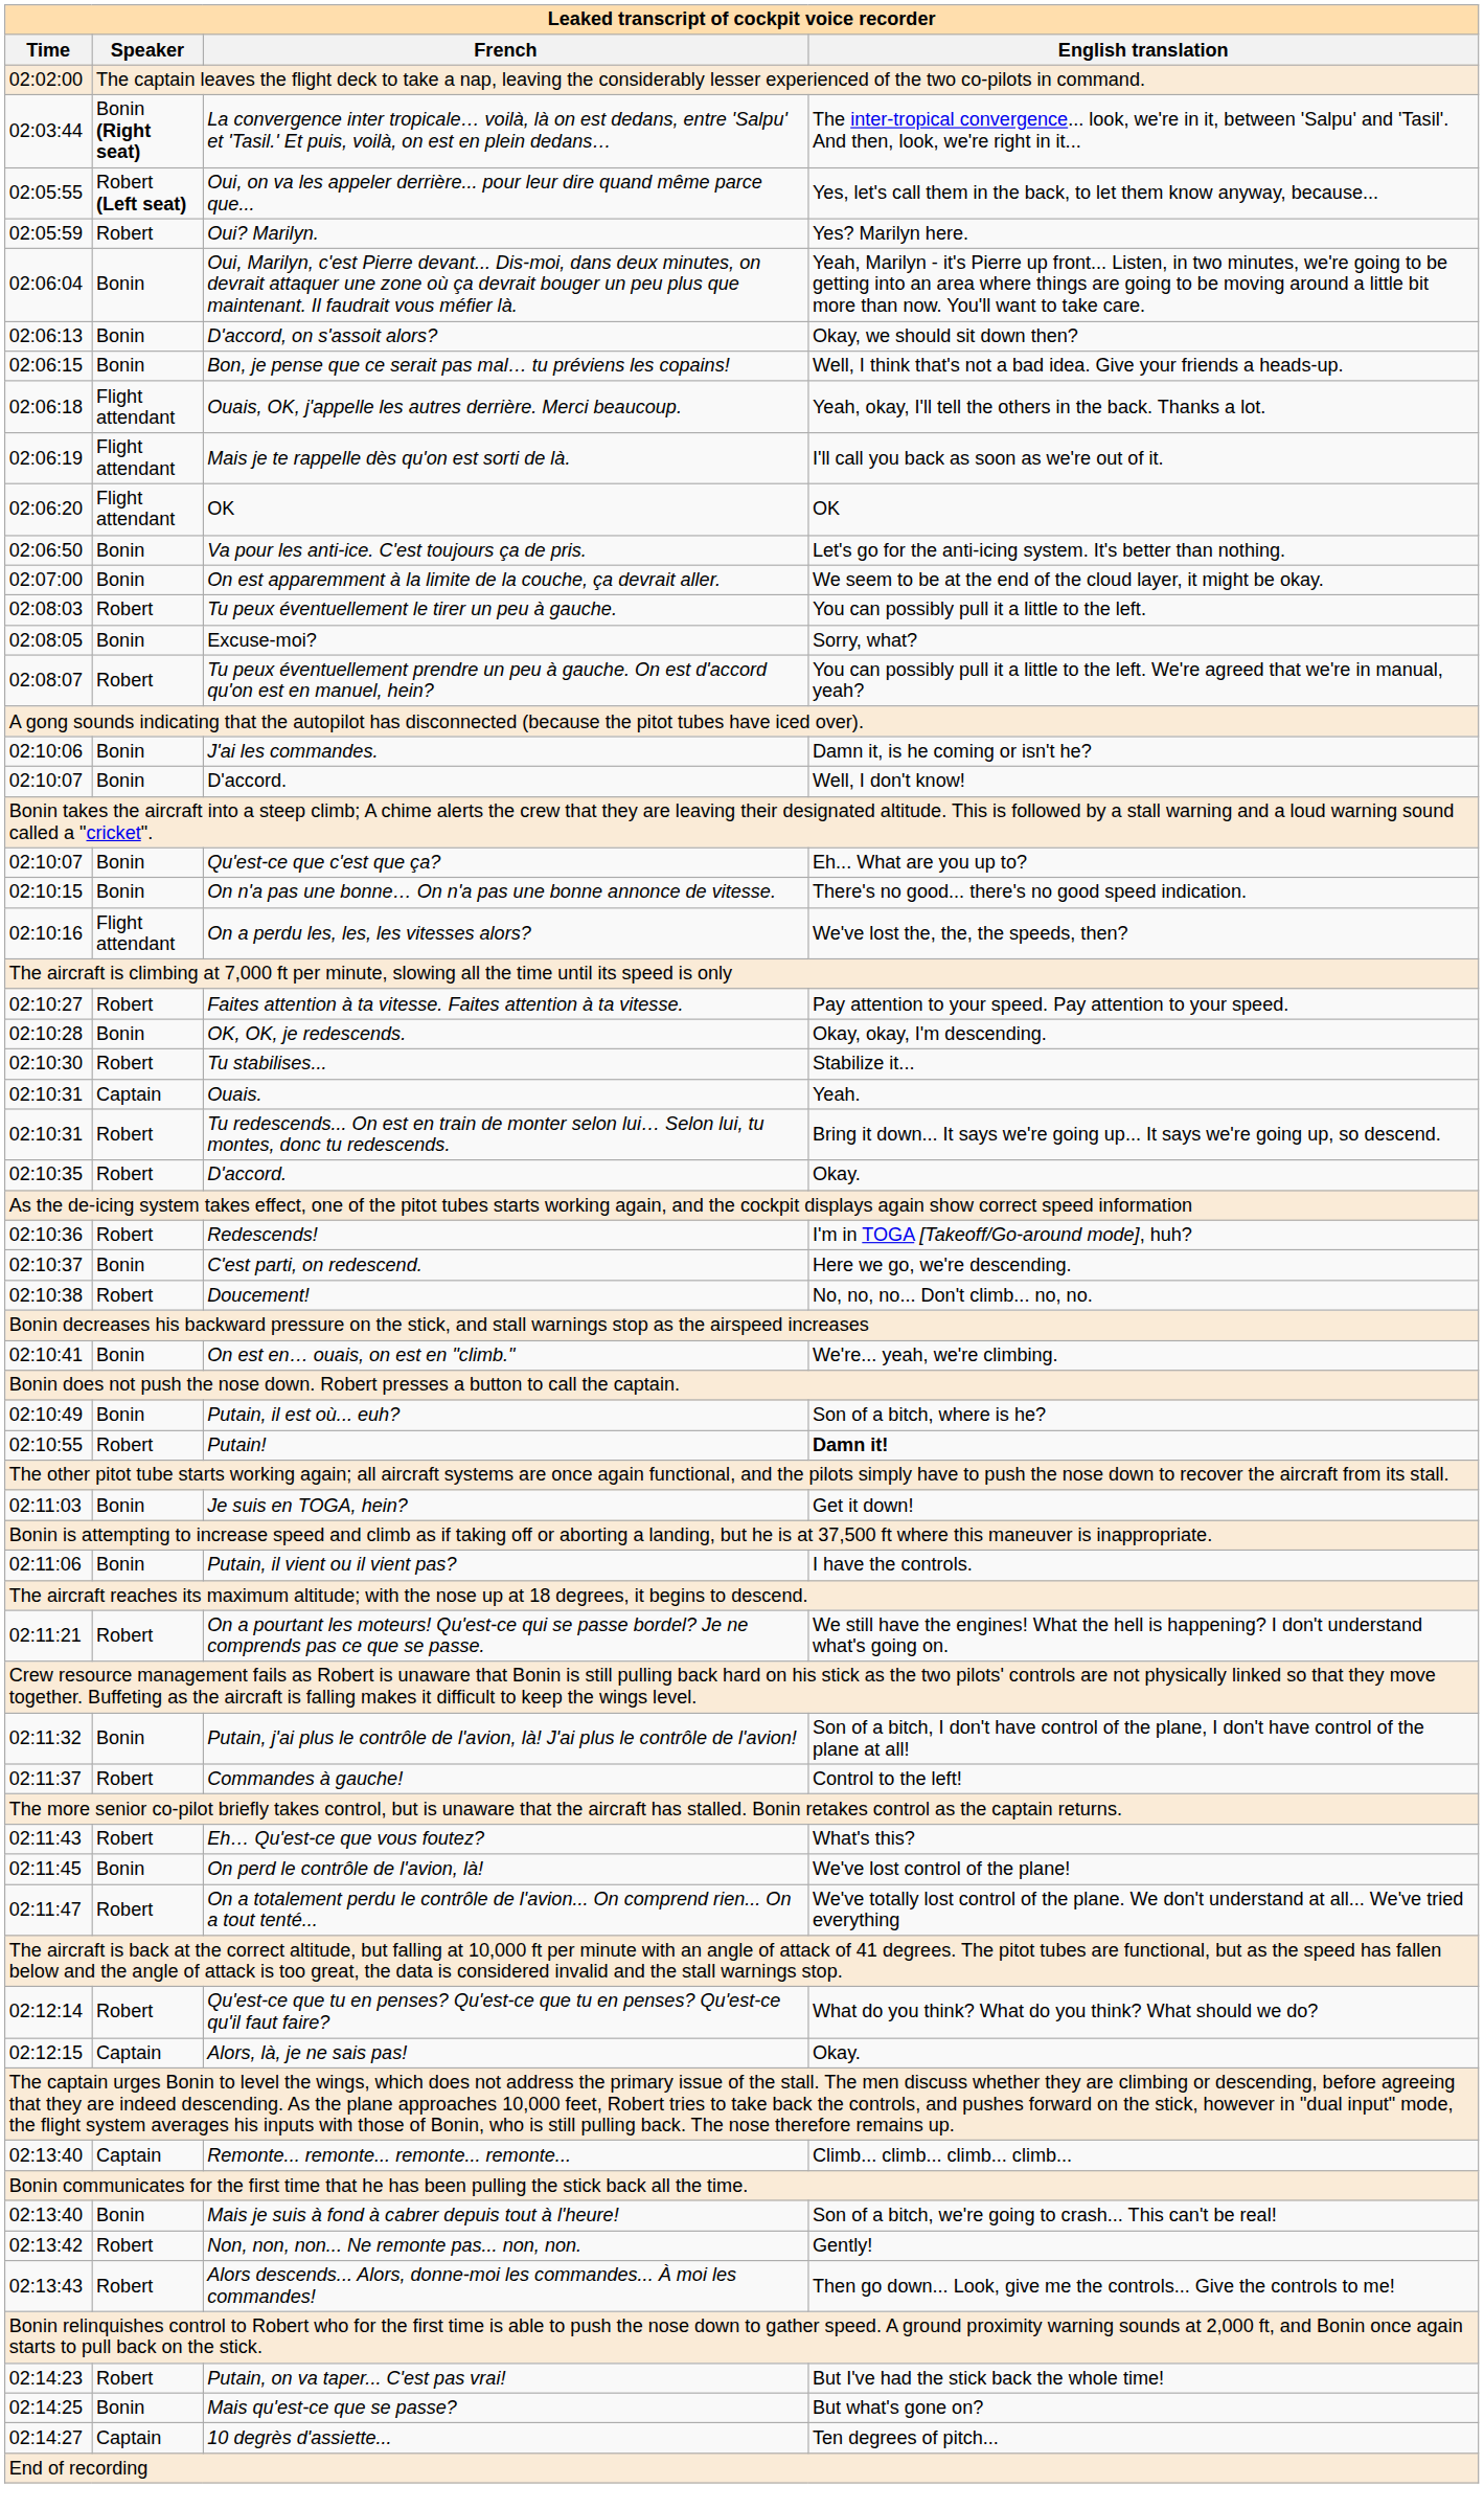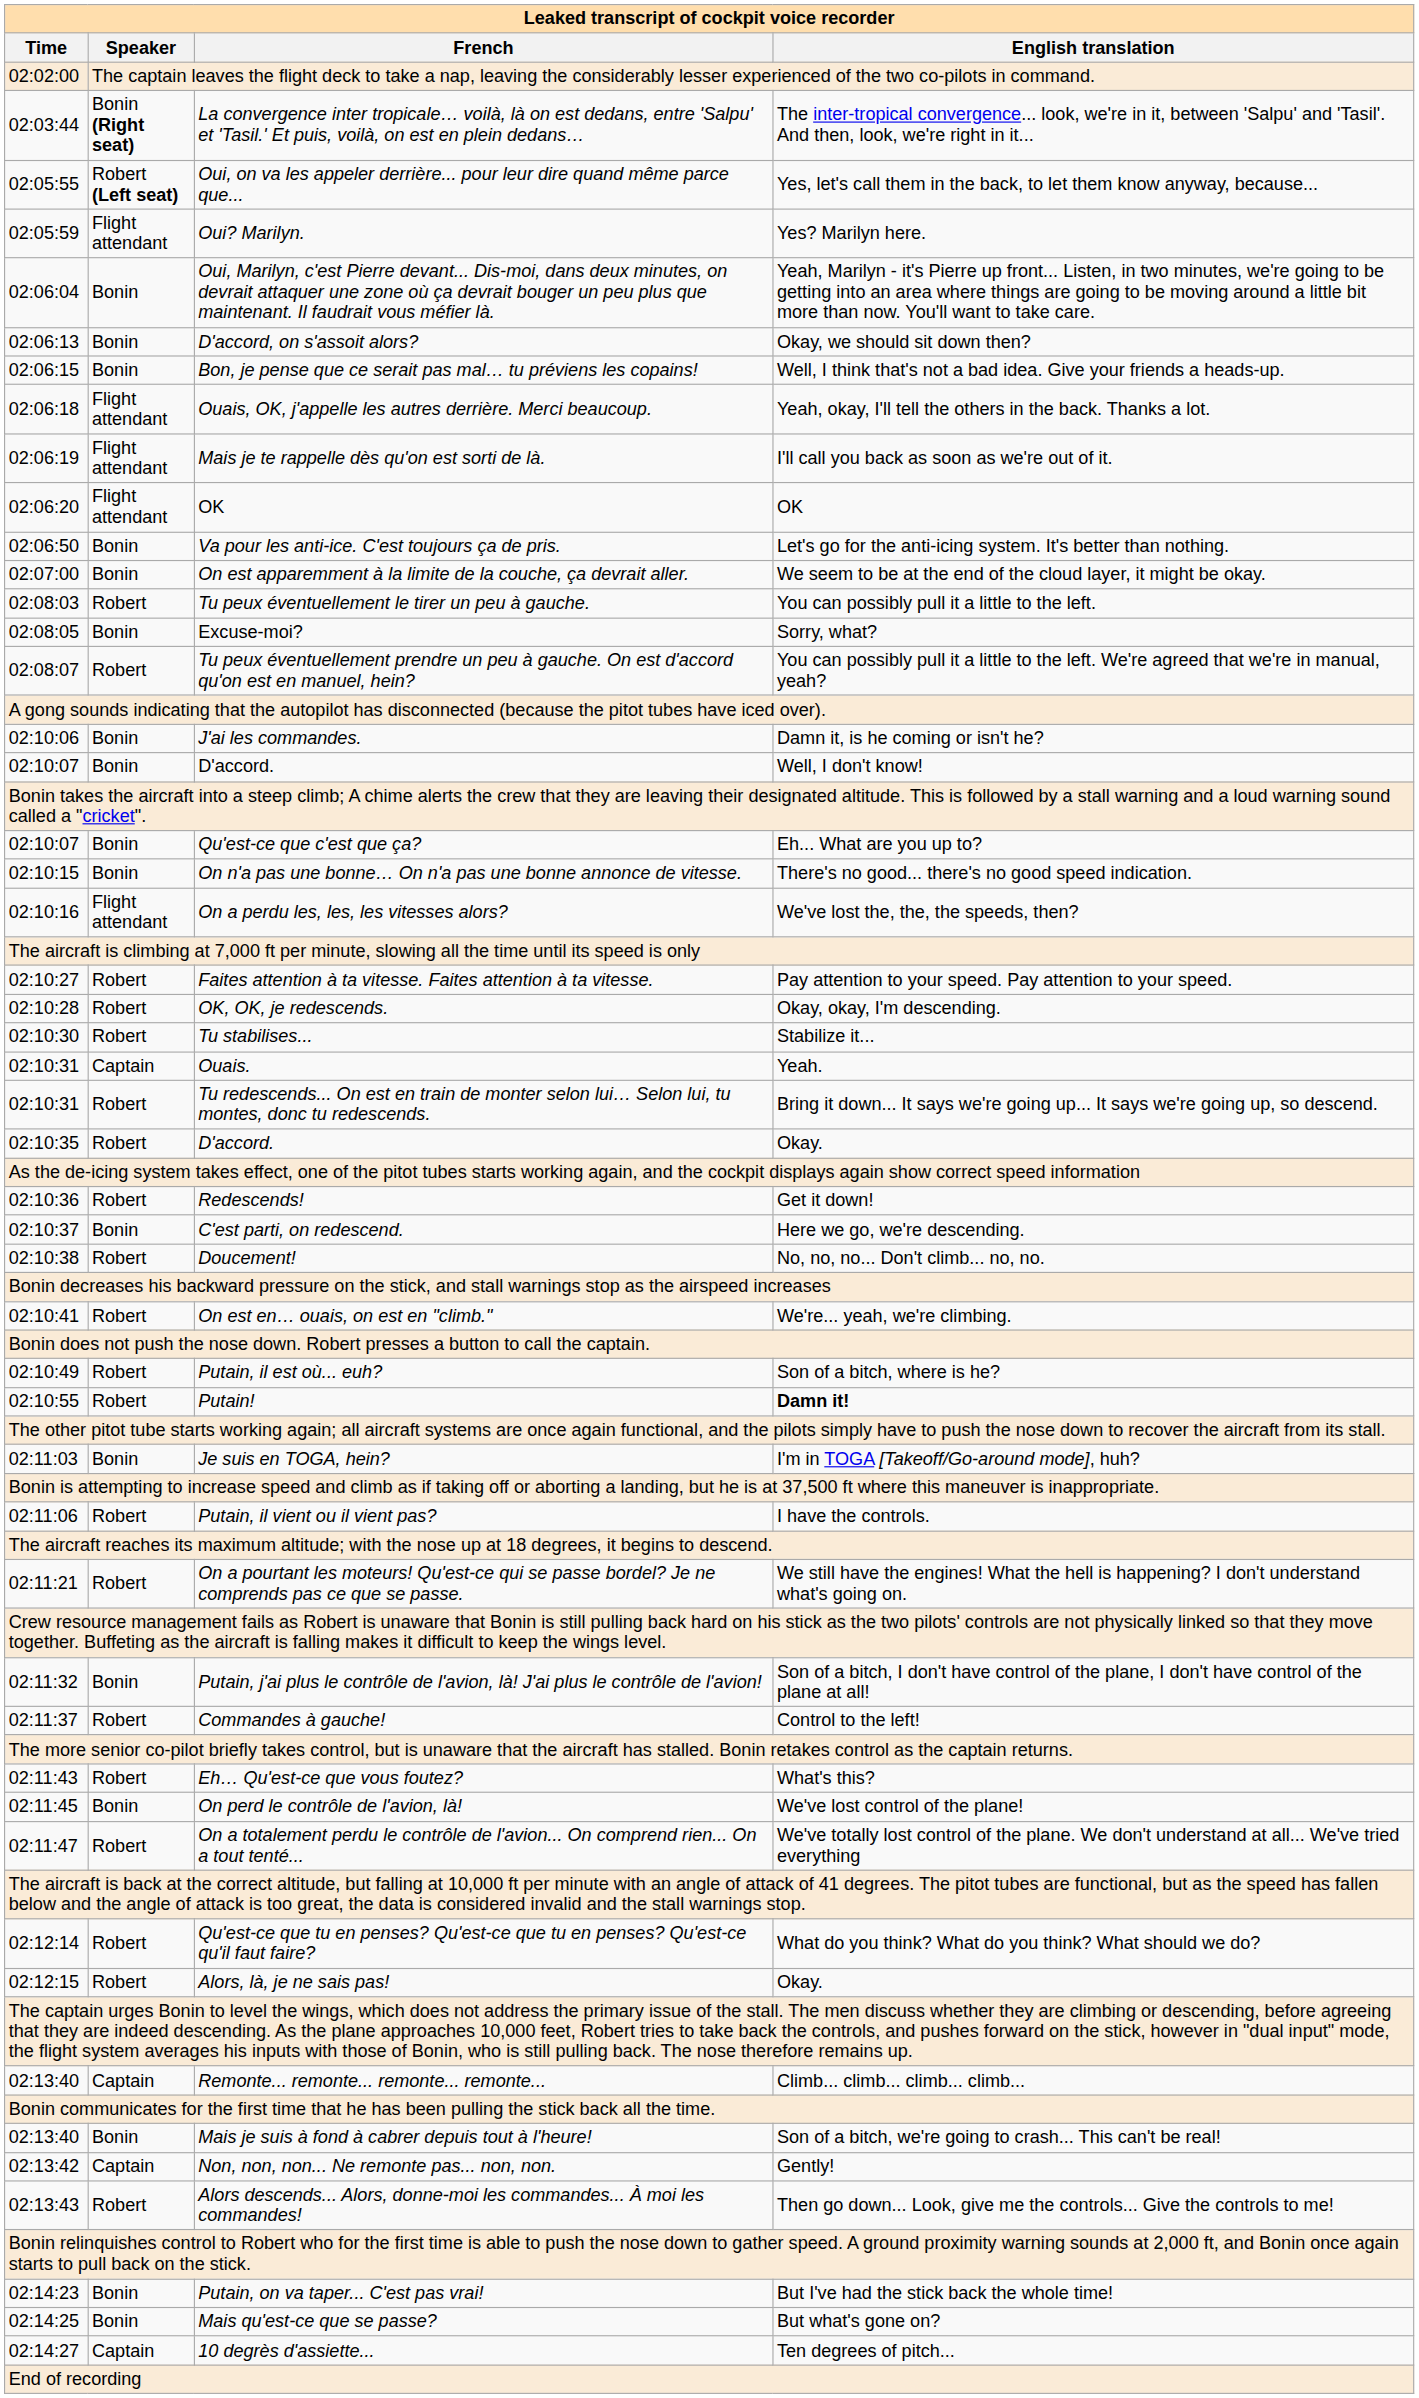Oui? Marilyn. | Speaker: Robert -> Flight attendant
OK, OK, je redescends. | Speaker: Bonin -> Robert
Redescends! | English translation: I'm in TOGA [Takeoff/Go-around mode], huh? -> Get it down!
On est en… ouais, on est en "climb." | Speaker: Bonin -> Robert
Putain, il est où... euh? | Speaker: Bonin -> Robert
Je suis en TOGA, hein? | English translation: Get it down! -> I'm in TOGA [Takeoff/Go-around mode], huh?
Putain, il vient ou il vient pas? | Speaker: Bonin -> Robert
Alors, là, je ne sais pas! | Speaker: Captain -> Robert
Non, non, non... Ne remonte pas... non, non. | Speaker: Robert -> Captain
Putain, on va taper... C'est pas vrai! | Speaker: Robert -> Bonin
